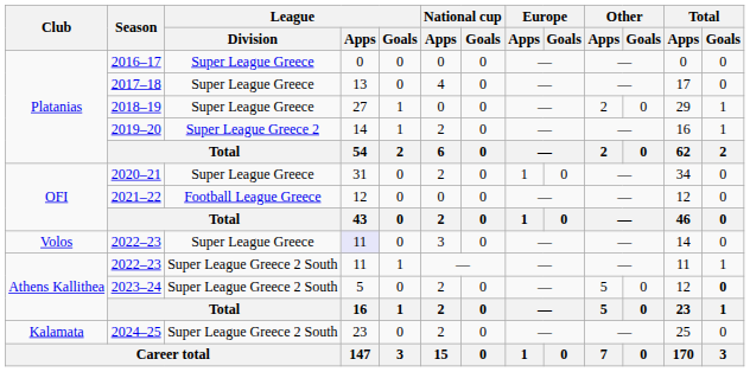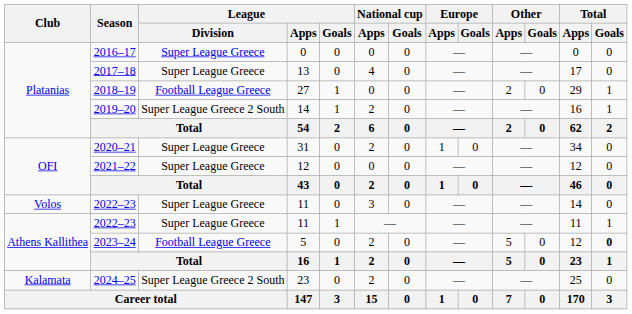2018–19 | League / Division: Super League Greece -> Football League Greece
2019–20 | League / Division: Super League Greece 2 -> Super League Greece 2 South
2021–22 | League / Division: Football League Greece -> Super League Greece
Volos / 2022–23 | League / Apps: lavender background -> no background
Athens Kallithea / 2022–23 | League / Division: Super League Greece 2 South -> Super League Greece
2023–24 | League / Division: Super League Greece 2 South -> Football League Greece
